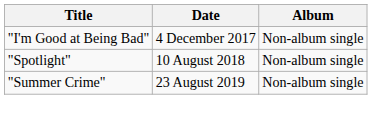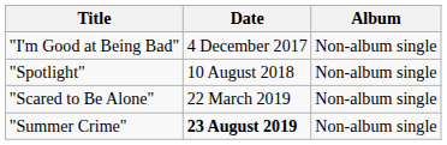+ row: "Scared to Be Alone" | 22 March 2019 | Non-album single
"Summer Crime" | Date: normal -> bold
